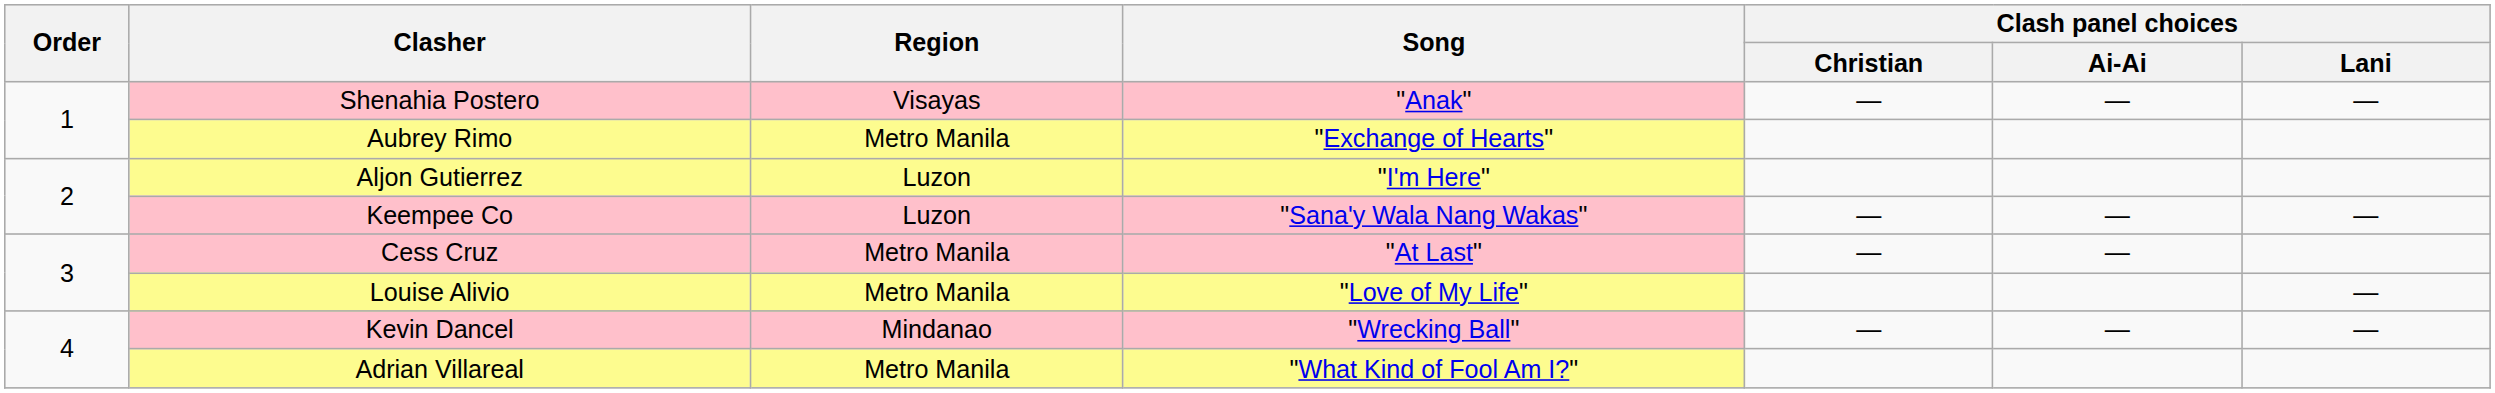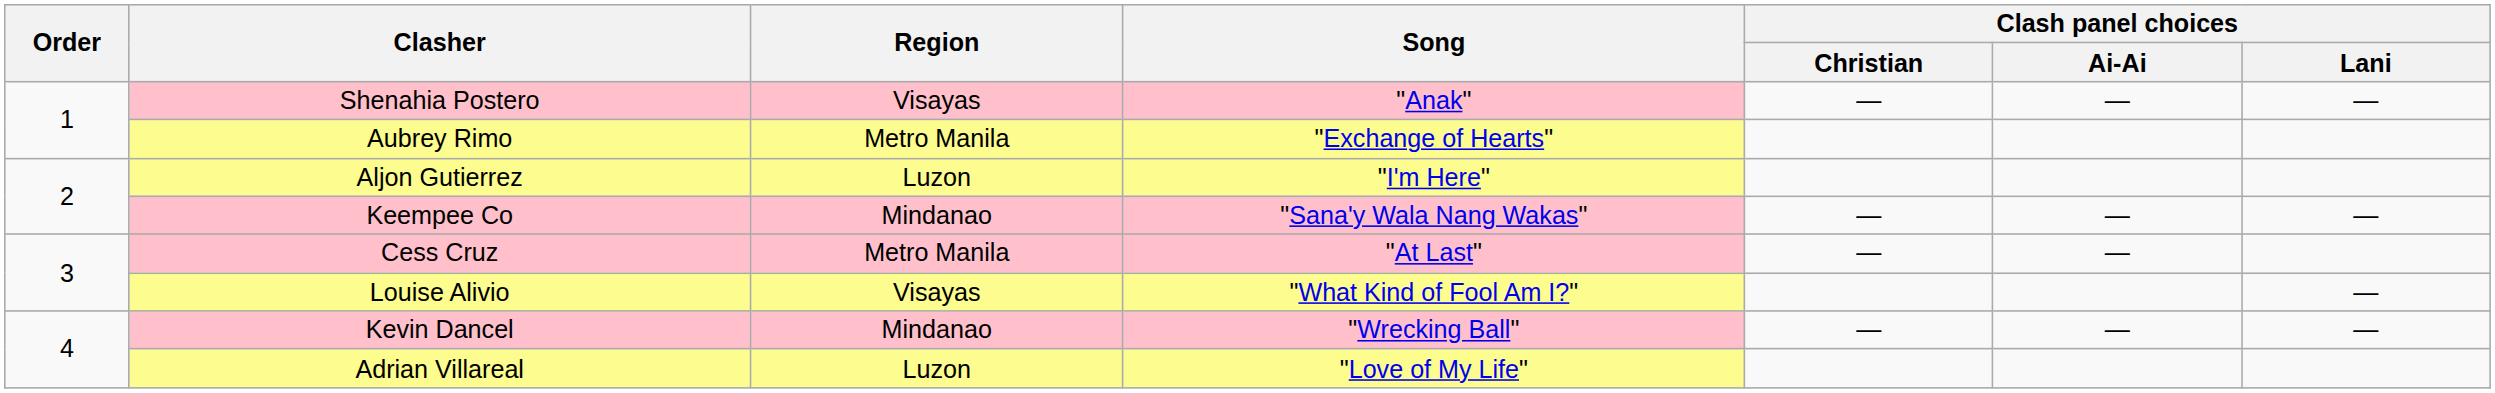Keempee Co | Region: Luzon -> Mindanao
Louise Alivio | Region: Metro Manila -> Visayas
Louise Alivio | Song: "Love of My Life" -> "What Kind of Fool Am I?"
Adrian Villareal | Region: Metro Manila -> Luzon
Adrian Villareal | Song: "What Kind of Fool Am I?" -> "Love of My Life"
